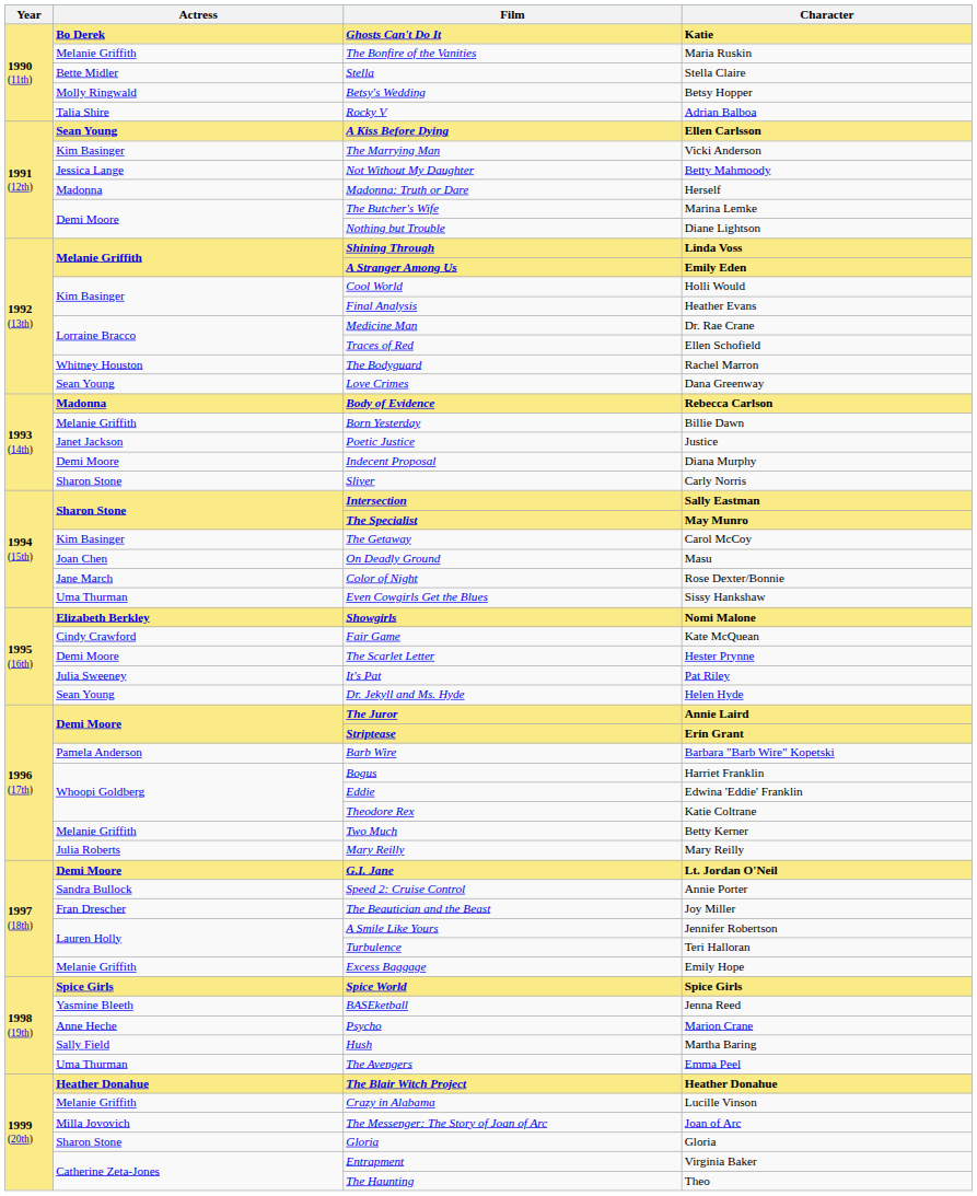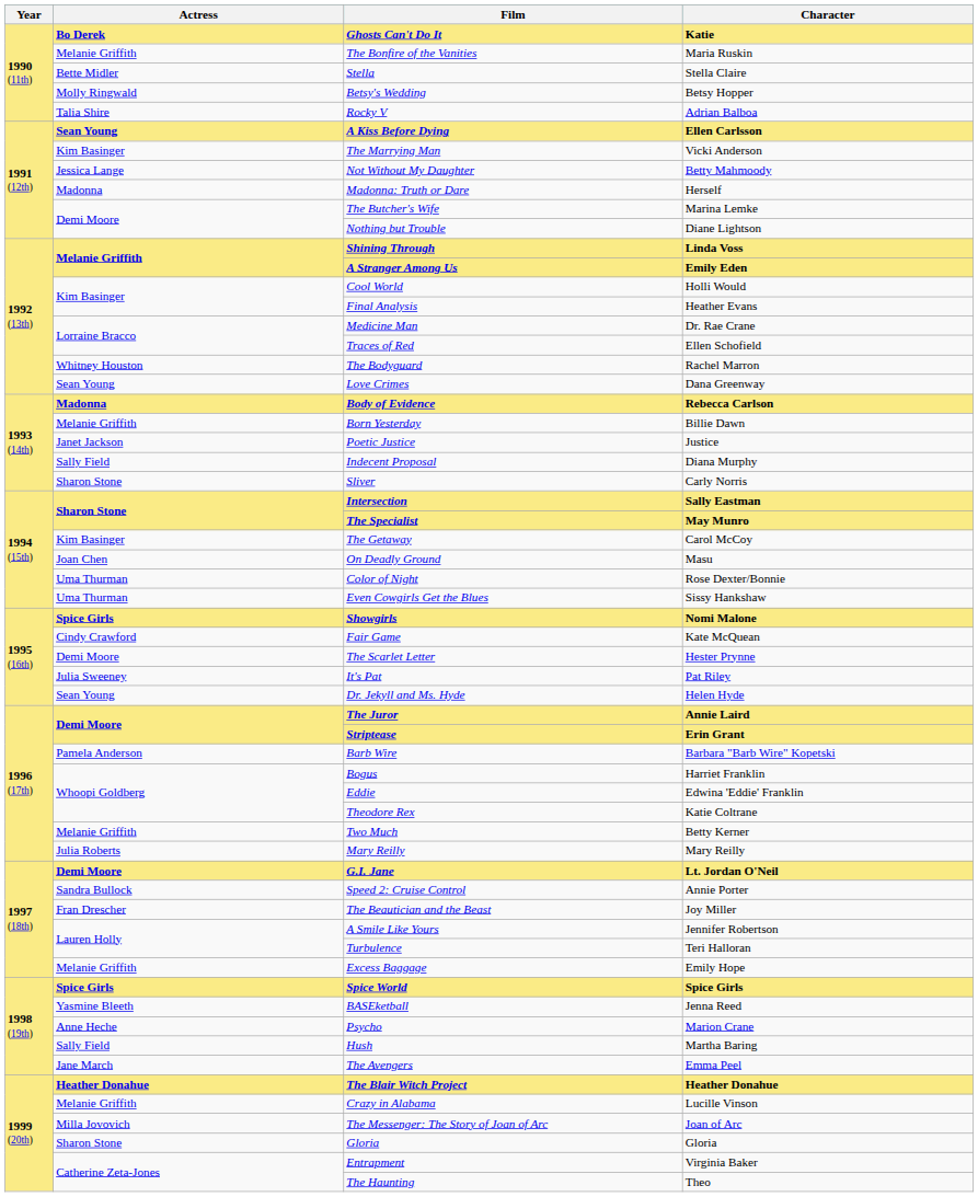Indecent Proposal | Actress: Demi Moore -> Sally Field
Color of Night | Actress: Jane March -> Uma Thurman
Showgirls | Actress: Elizabeth Berkley -> Spice Girls
The Avengers | Actress: Uma Thurman -> Jane March
